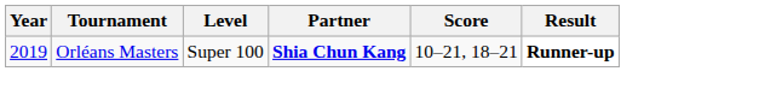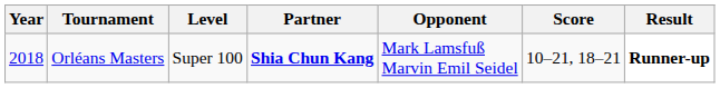+ column: Opponent | Mark Lamsfuß Marvin Emil Seidel
Orléans Masters | Year: 2019 -> 2018
